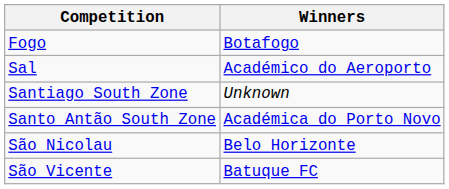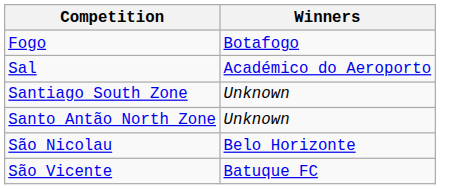+ row: Santo Antão North Zone | Unknown
- row: Santo Antão South Zone | Académica do Porto Novo
